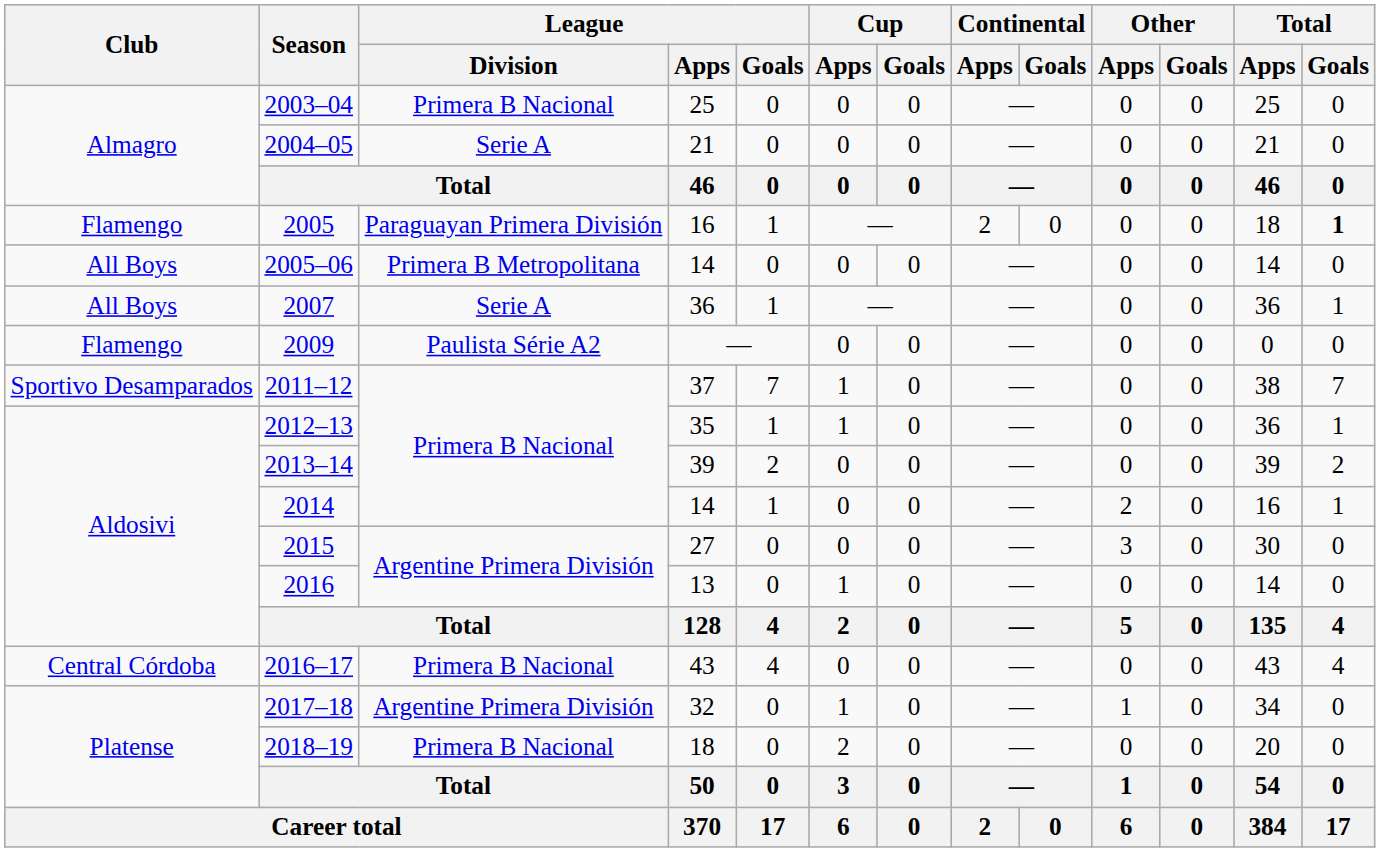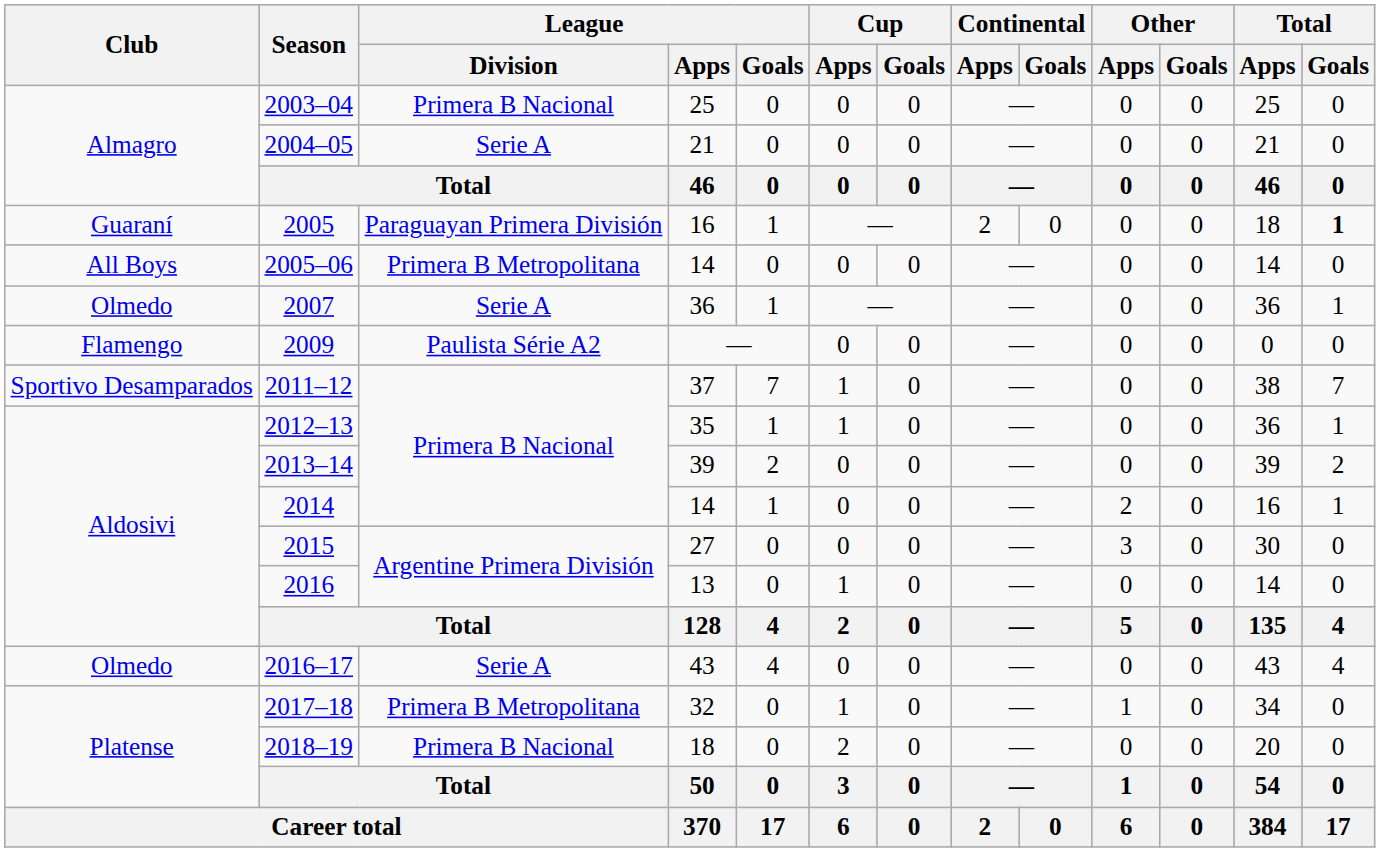2005 | Club: Flamengo -> Guaraní
2007 | Club: All Boys -> Olmedo
2016–17 | Club: Central Córdoba -> Olmedo
2016–17 | League / Division: Primera B Nacional -> Serie A
2017–18 | League / Division: Argentine Primera División -> Primera B Metropolitana
